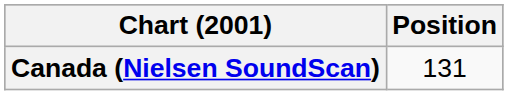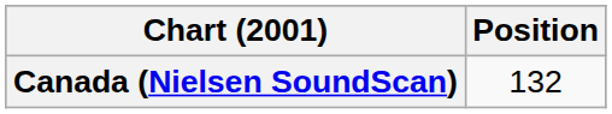Canada (Nielsen SoundScan) | Position: 131 -> 132
